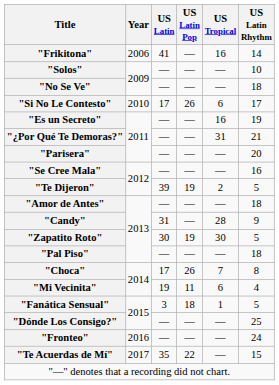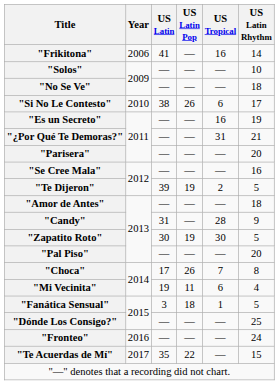"Si No Le Contesto" | US Latin: 17 -> 38
"Pal Piso" | US Latin Rhythm: 18 -> 20
